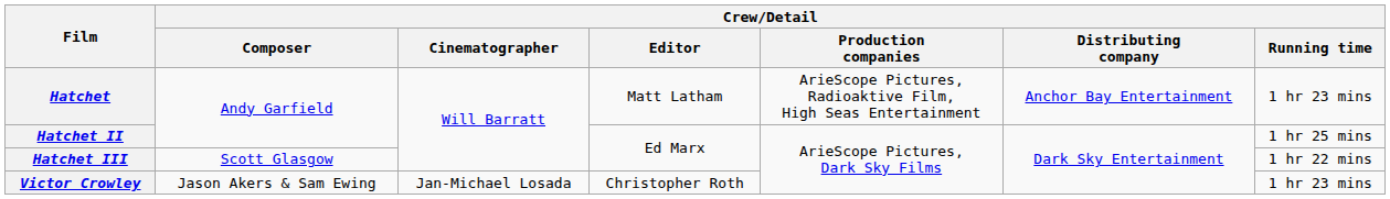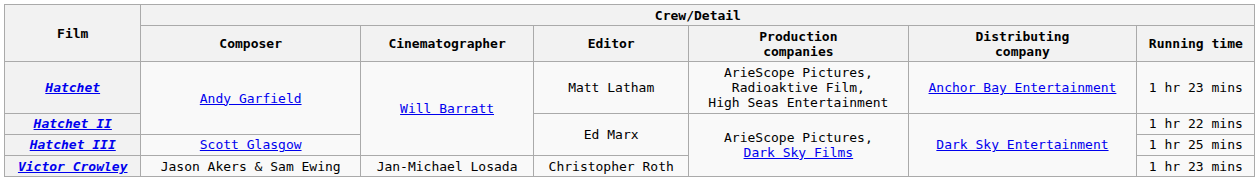Hatchet II | Crew/Detail / Running time: 1 hr 25 mins -> 1 hr 22 mins
Hatchet III | Crew/Detail / Running time: 1 hr 22 mins -> 1 hr 25 mins
